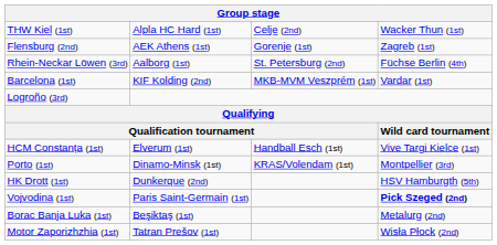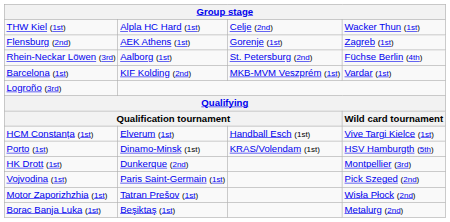Porto (1st) | column 4: Montpellier (3rd) -> HSV Hamburgth (5th)
HK Drott (1st) | column 4: HSV Hamburgth (5th) -> Montpellier (3rd)
Vojvodina (1st) | column 4: bold -> normal
rows swapped: Motor Zaporizhzhia (1st) <-> Borac Banja Luka (1st)
